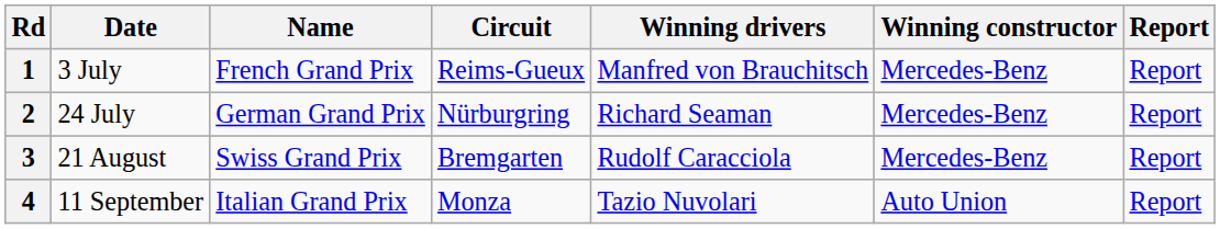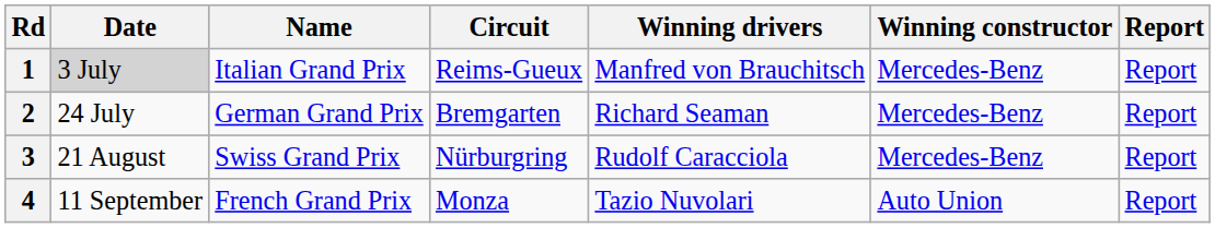1 | Date: no background -> lightgrey background
1 | Name: French Grand Prix -> Italian Grand Prix
2 | Circuit: Nürburgring -> Bremgarten
3 | Circuit: Bremgarten -> Nürburgring
4 | Name: Italian Grand Prix -> French Grand Prix
